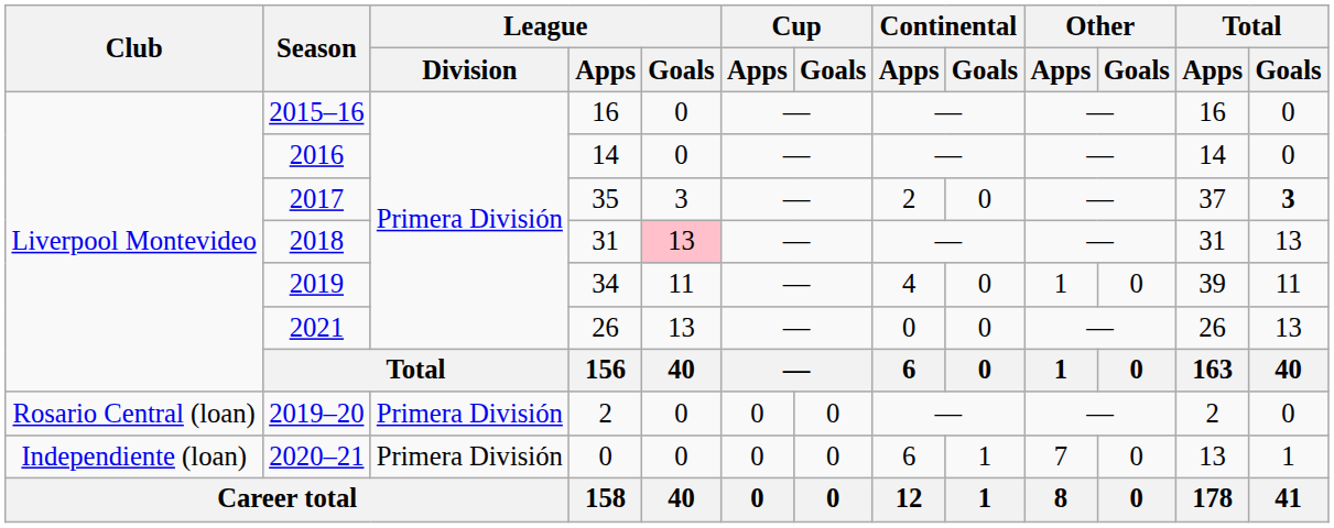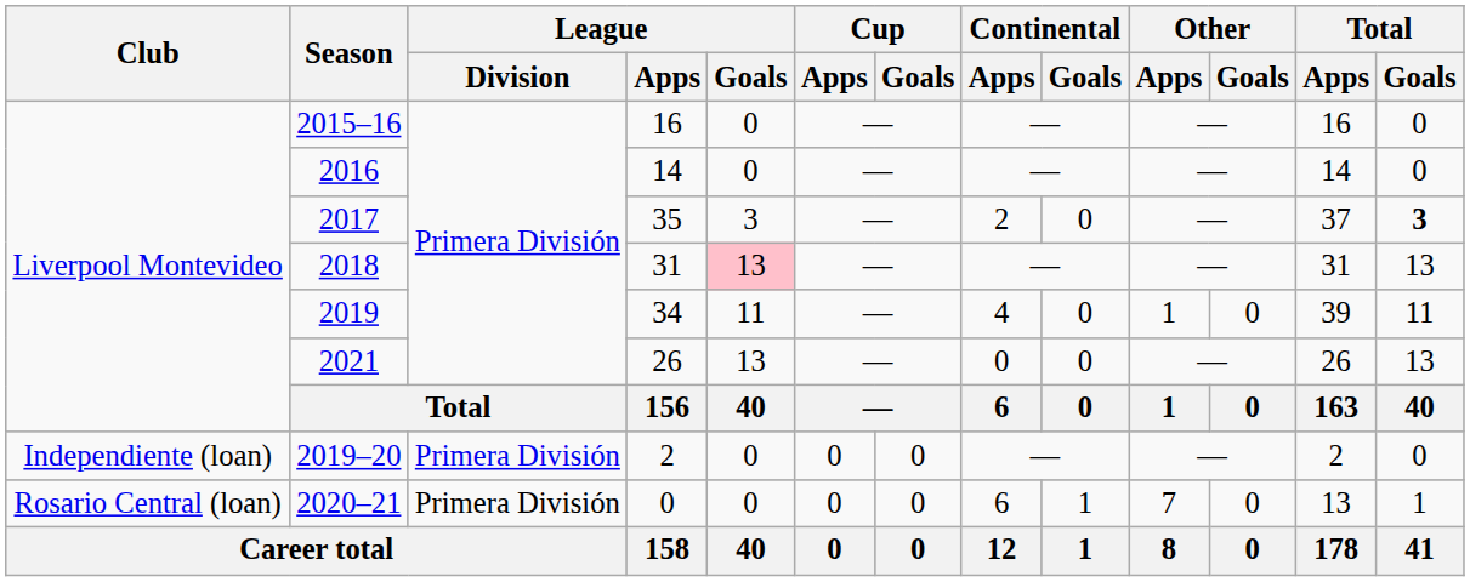2019–20 | Club: Rosario Central (loan) -> Independiente (loan)
2020–21 | Club: Independiente (loan) -> Rosario Central (loan)
